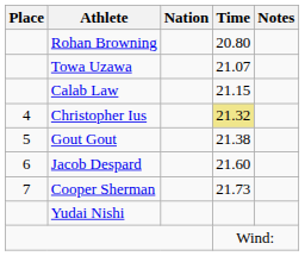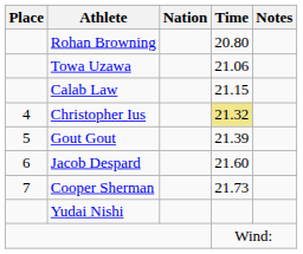Towa Uzawa | Time: 21.07 -> 21.06
Gout Gout | Time: 21.38 -> 21.39
